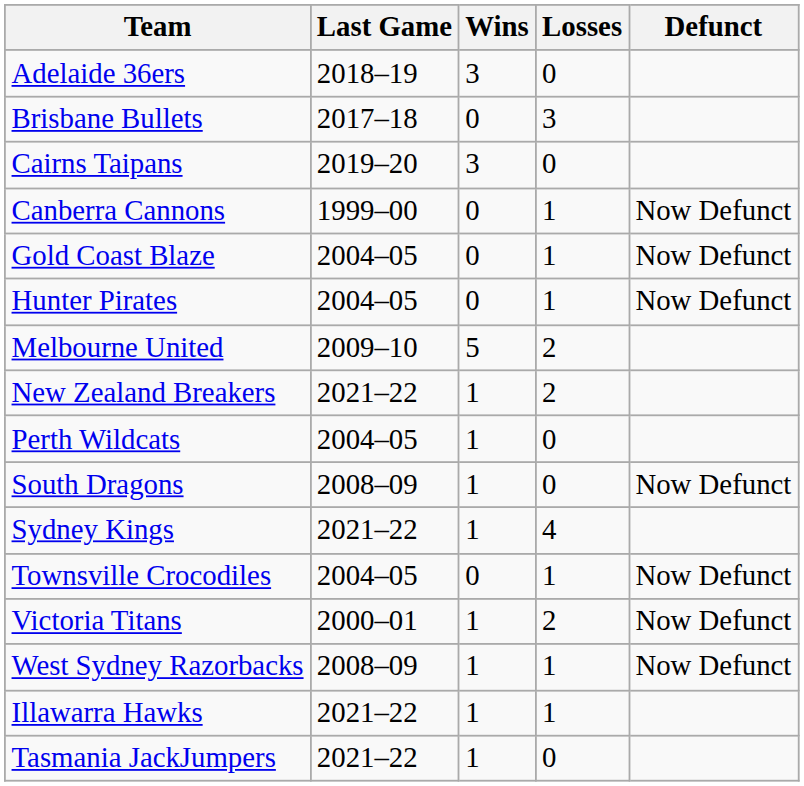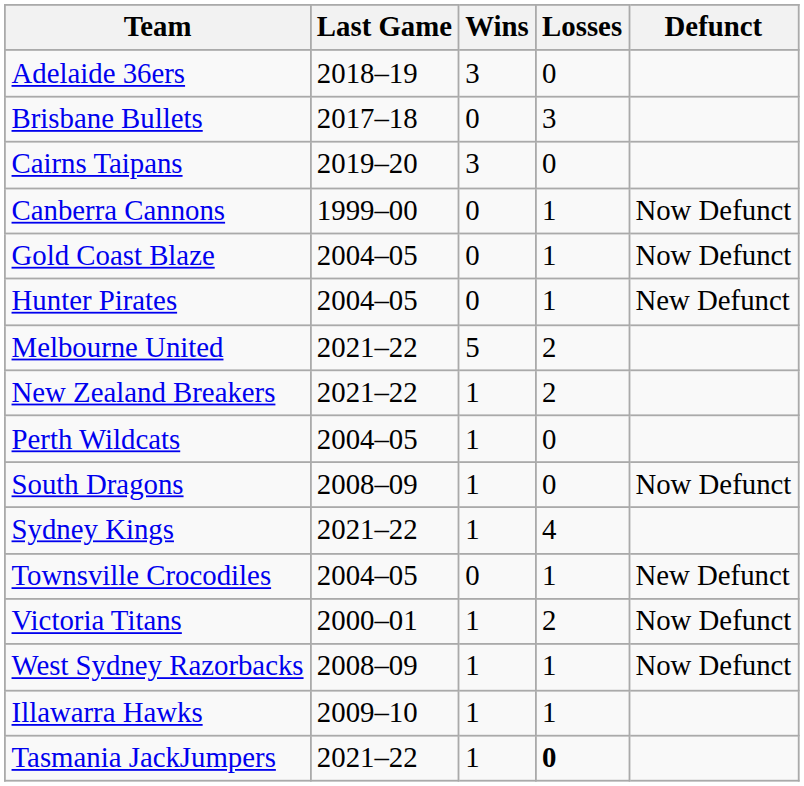Hunter Pirates | Defunct: Now Defunct -> New Defunct
Melbourne United | Last Game: 2009–10 -> 2021–22
Townsville Crocodiles | Defunct: Now Defunct -> New Defunct
Illawarra Hawks | Last Game: 2021–22 -> 2009–10
Tasmania JackJumpers | Losses: normal -> bold
